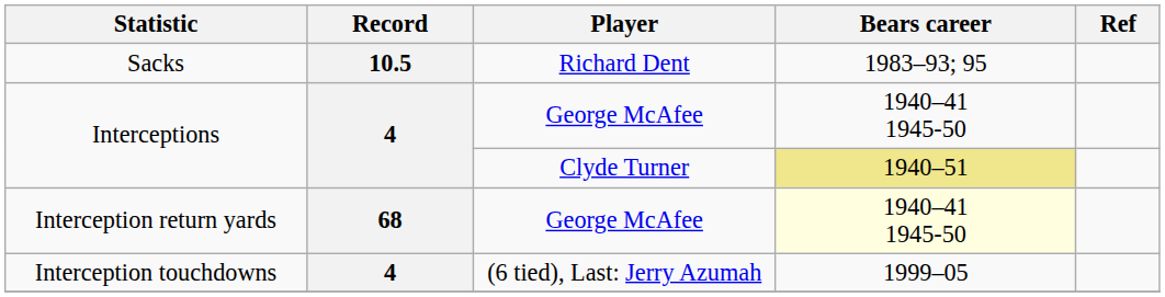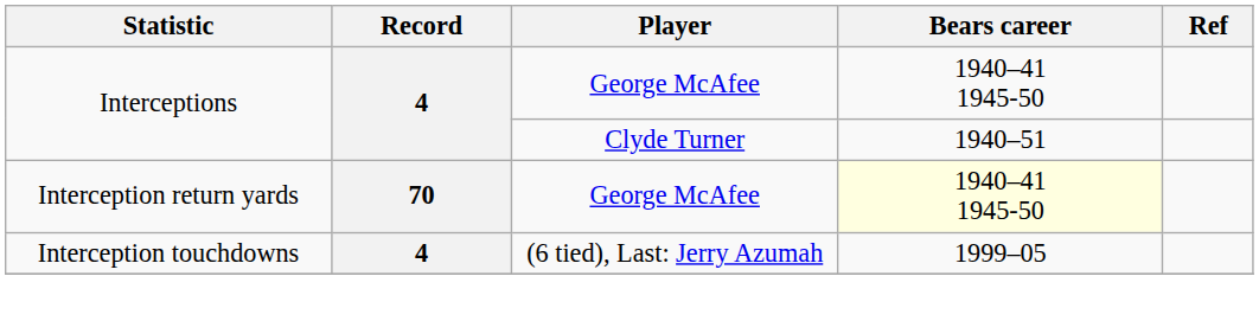- row: Sacks | 10.5 | Richard Dent | 1983–93; 95
Interceptions / Clyde Turner | Bears career: khaki background -> no background
Interception return yards | Record: 68 -> 70
